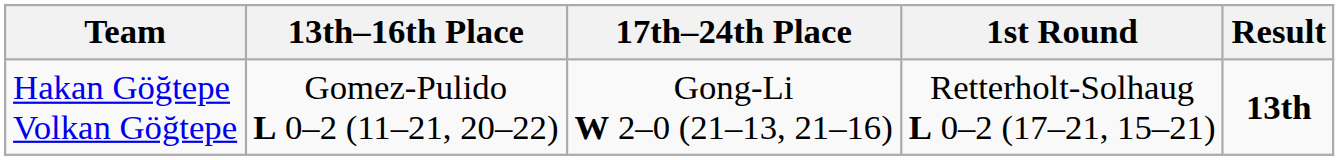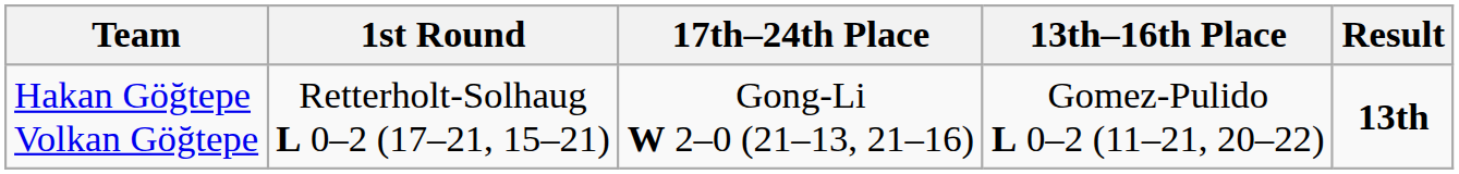columns swapped: 1st Round <-> 13th–16th Place
